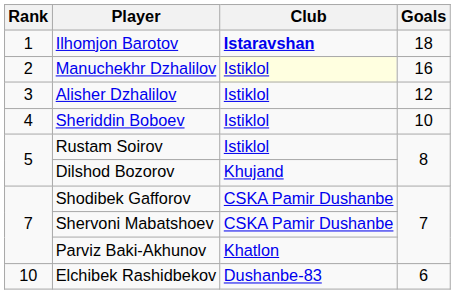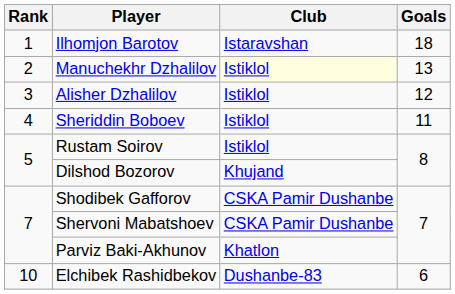Ilhomjon Barotov | Club: bold -> normal
Manuchekhr Dzhalilov | Goals: 16 -> 13
Sheriddin Boboev | Goals: 10 -> 11
